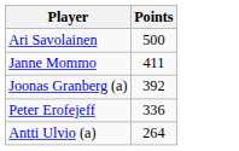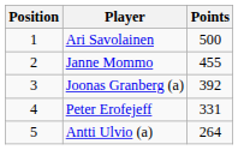+ column: Position | 1 | 2 | 3 | 4 | 5
Janne Mommo | Points: 411 -> 455
Peter Erofejeff | Points: 336 -> 331
